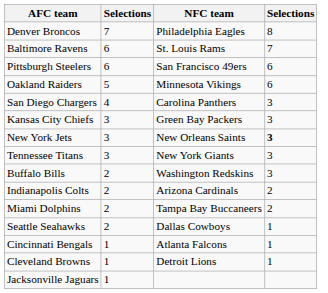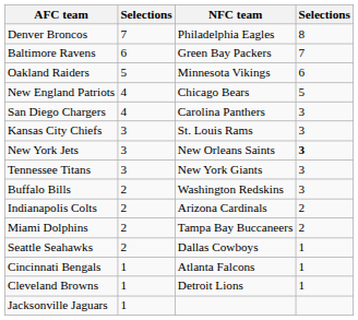Baltimore Ravens | NFC team: St. Louis Rams -> Green Bay Packers
- row: Pittsburgh Steelers | 6 | San Francisco 49ers | 6
+ row: New England Patriots | 4 | Chicago Bears | 5
Kansas City Chiefs | NFC team: Green Bay Packers -> St. Louis Rams
